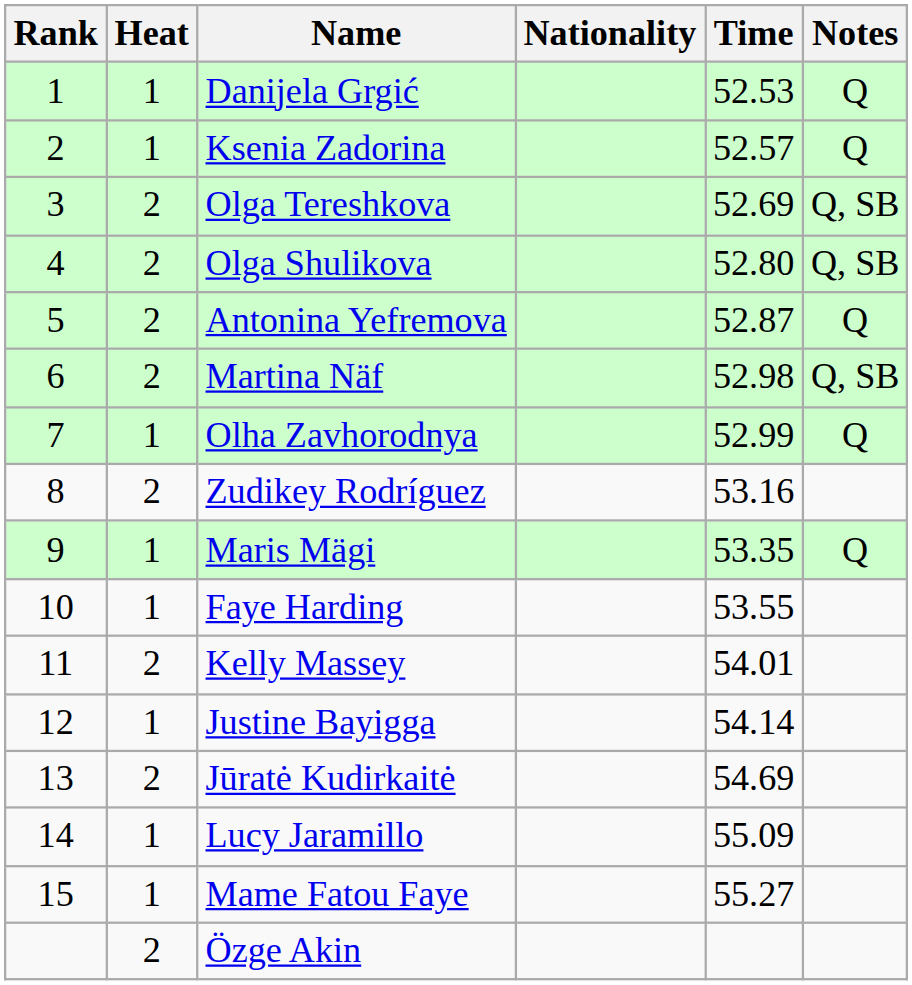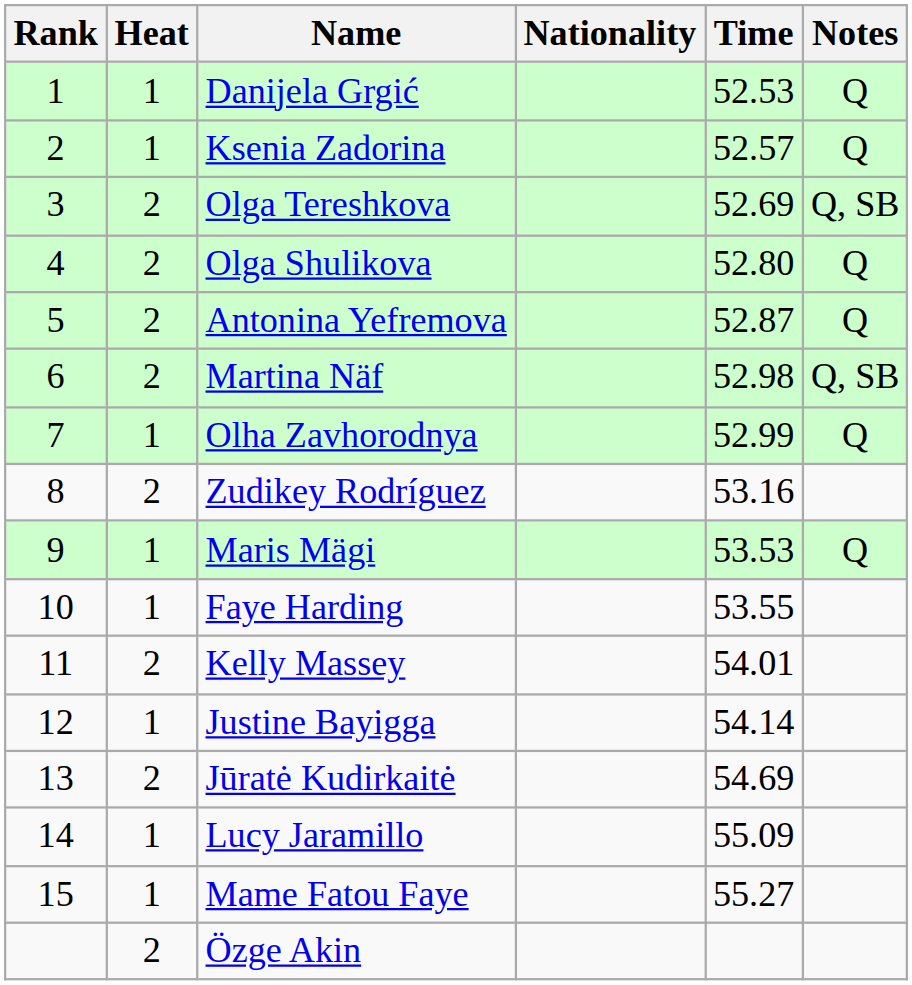Olga Shulikova | Notes: Q, SB -> Q
Maris Mägi | Time: 53.35 -> 53.53
